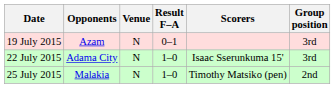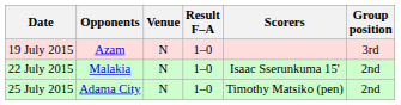19 July 2015 | Result F–A: 0–1 -> 1–0
22 July 2015 | Opponents: Adama City -> Malakia
22 July 2015 | Group position: 3rd -> 2nd
25 July 2015 | Opponents: Malakia -> Adama City
